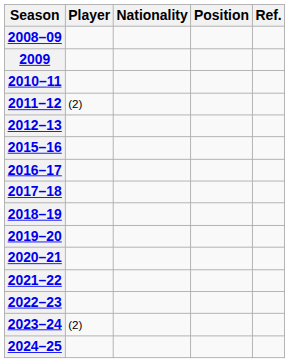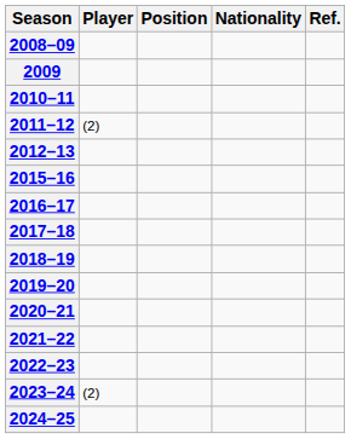columns swapped: Nationality <-> Position
